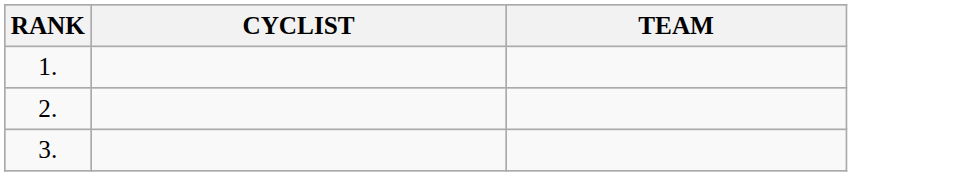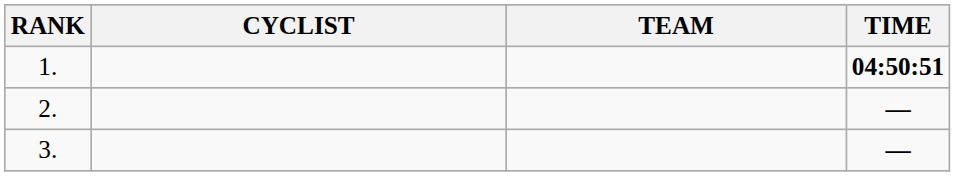+ column: TIME | 04:50:51 | — | —
